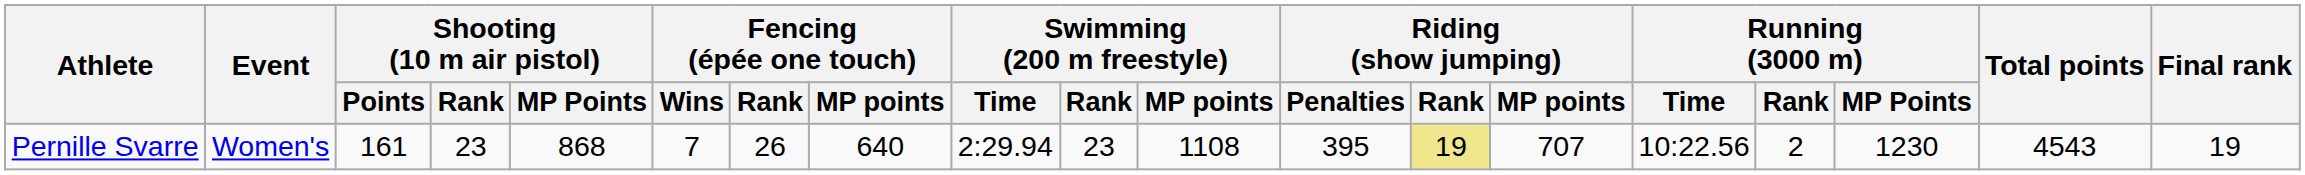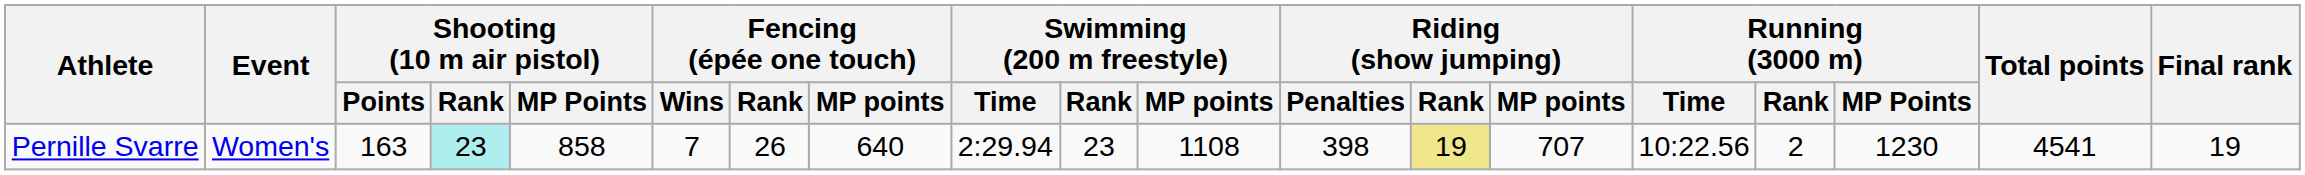Pernille Svarre | Shooting (10 m air pistol) / Points: 161 -> 163
Pernille Svarre | Shooting (10 m air pistol) / Rank: no background -> paleturquoise background
Pernille Svarre | Shooting (10 m air pistol) / MP Points: 868 -> 858
Pernille Svarre | Riding (show jumping) / Penalties: 395 -> 398
Pernille Svarre | Total points: 4543 -> 4541
